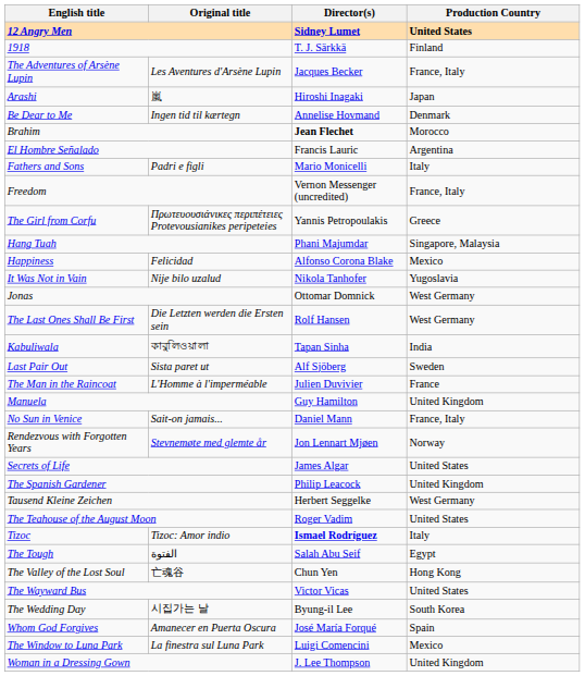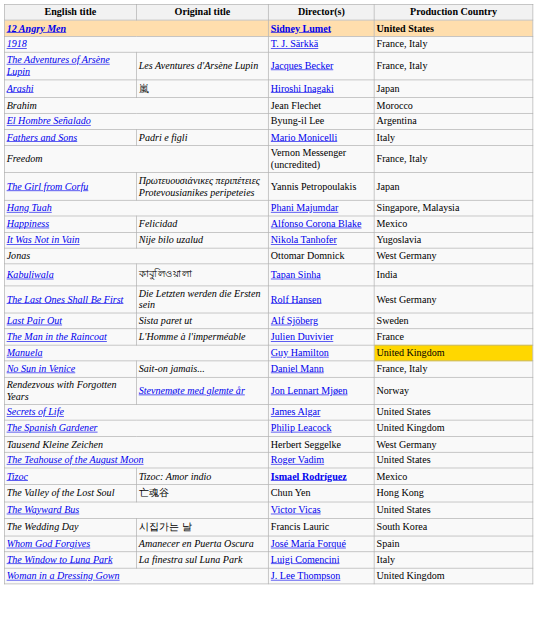1918 | Production Country: Finland -> France, Italy
- row: Be Dear to Me | Ingen tid til kærtegn | Annelise Hovmand | Denmark
Brahim | Director(s): bold -> normal
El Hombre Señalado | Director(s): Francis Lauric -> Byung-il Lee
The Girl from Corfu | Production Country: Greece -> Japan
rows swapped: Kabuliwala <-> The Last Ones Shall Be First
Manuela | Production Country: no background -> gold background
Tizoc | Production Country: Italy -> Mexico
- row: The Tough | الفتوة | Salah Abu Seif | Egypt
The Wedding Day | Director(s): Byung-il Lee -> Francis Lauric
The Window to Luna Park | Production Country: Mexico -> Italy
